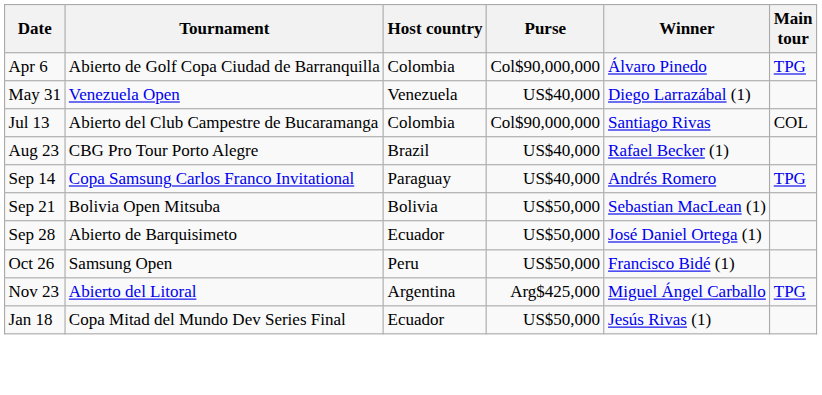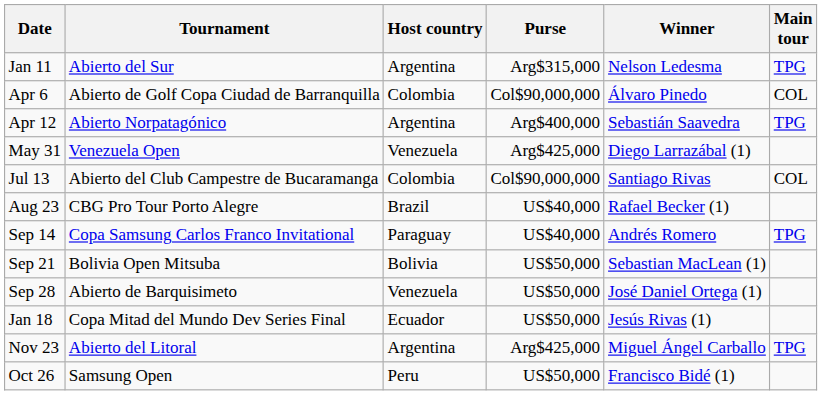+ row: Jan 11 | Abierto del Sur | Argentina | Arg$315,000 | Nelson Ledesma | TPG
Apr 6 | Main tour: TPG -> COL
+ row: Apr 12 | Abierto Norpatagónico | Argentina | Arg$400,000 | Sebastián Saavedra | TPG
May 31 | Purse: US$40,000 -> Arg$425,000
Sep 28 | Host country: Ecuador -> Venezuela
rows swapped: Oct 26 <-> Jan 18
